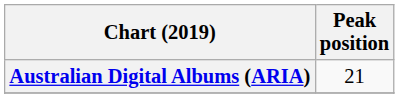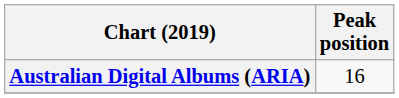Australian Digital Albums (ARIA) | Peak position: 21 -> 16
